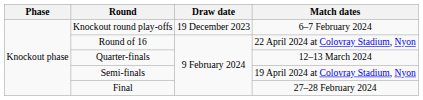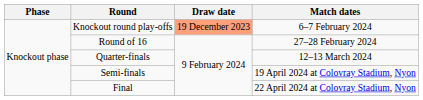Knockout round play-offs | Draw date: no background -> lightsalmon background
Round of 16 | Match dates: 22 April 2024 at Colovray Stadium, Nyon -> 27–28 February 2024
Final | Match dates: 27–28 February 2024 -> 22 April 2024 at Colovray Stadium, Nyon
